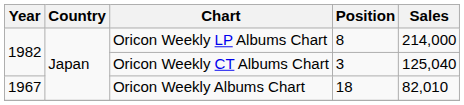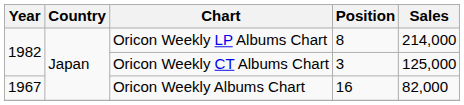Oricon Weekly CT Albums Chart | Sales: 125,040 -> 125,000
Oricon Weekly Albums Chart | Position: 18 -> 16
Oricon Weekly Albums Chart | Sales: 82,010 -> 82,000
